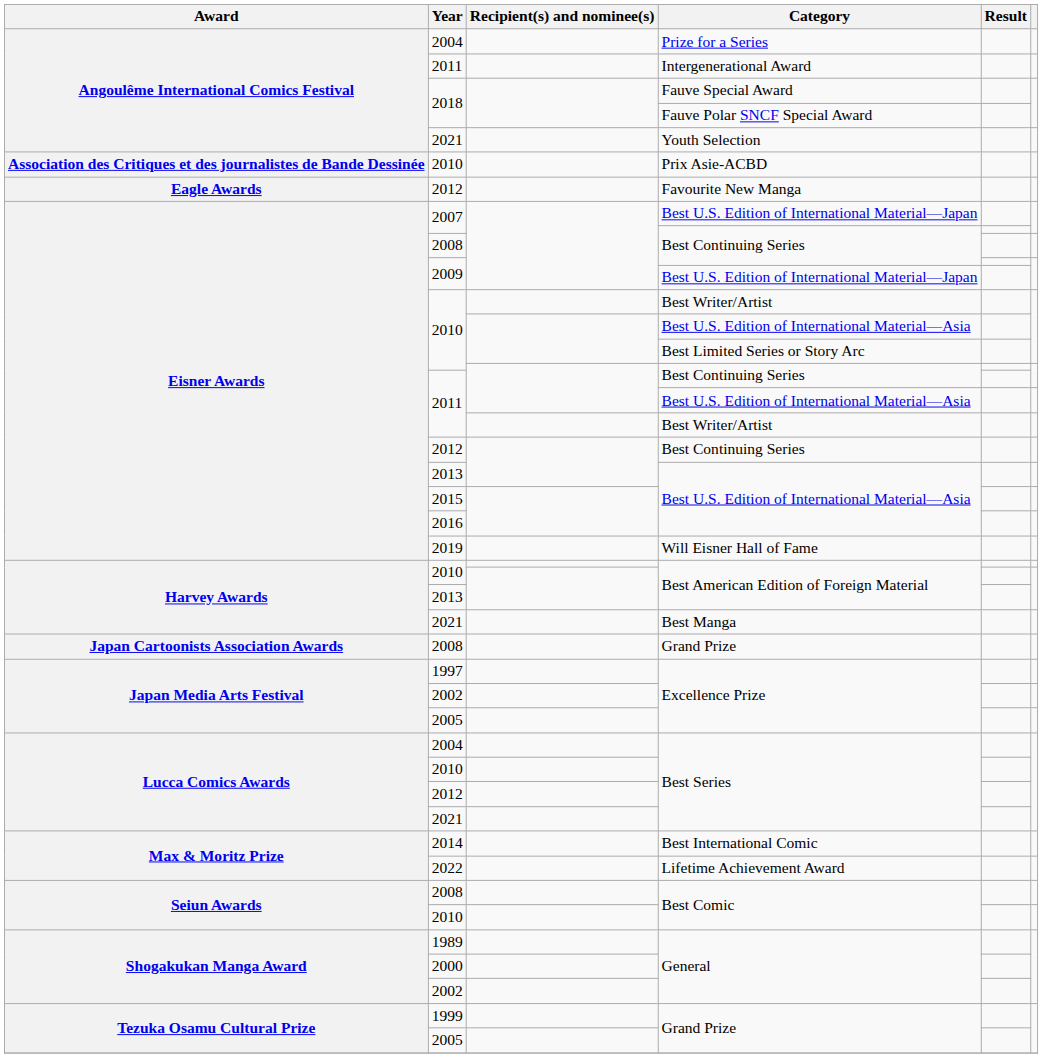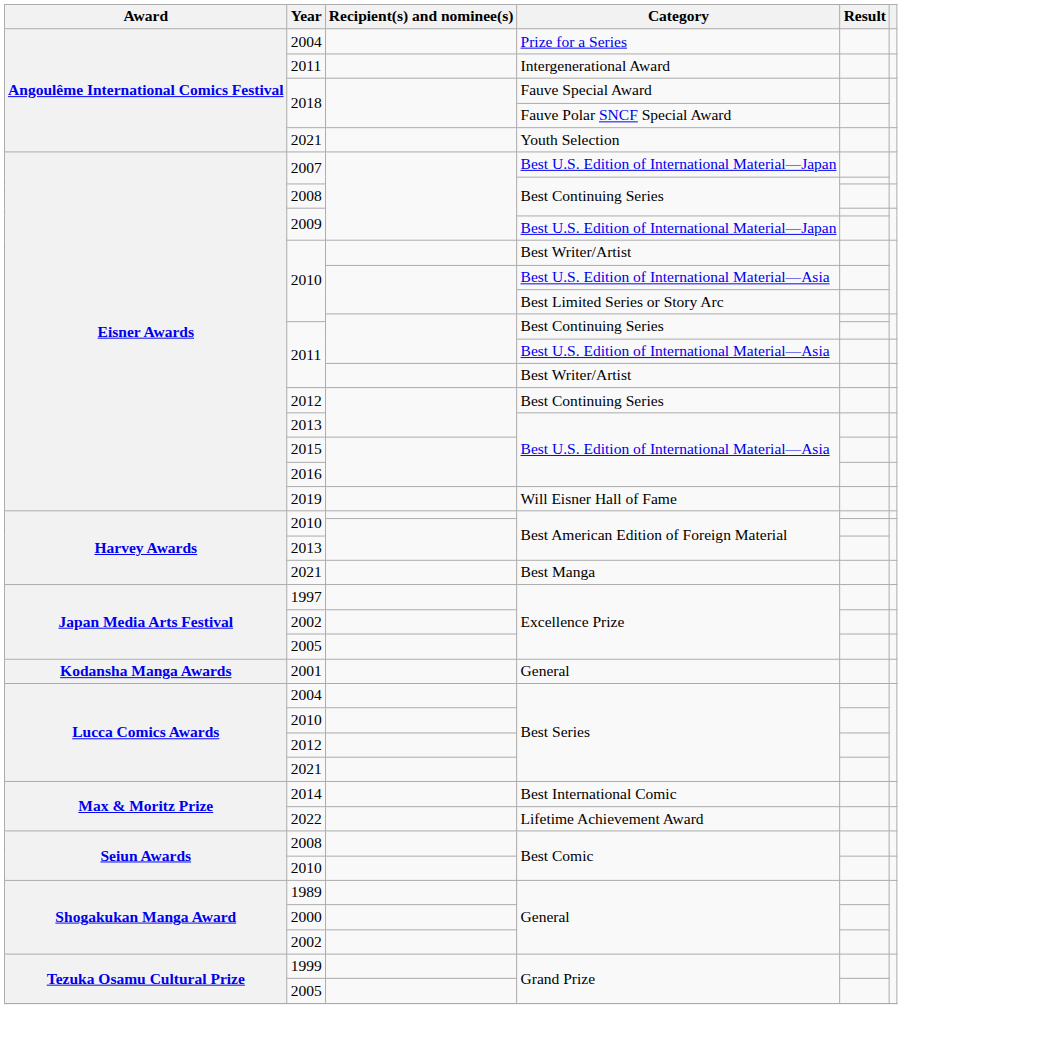- row: Association des Critiques et des journalistes de Bande Dessinée | 2010 | Prix Asie-ACBD
- row: Eagle Awards | 2012 | Favourite New Manga
- row: Japan Cartoonists Association Awards | 2008 | Grand Prize
+ row: Kodansha Manga Awards | 2001 | General
